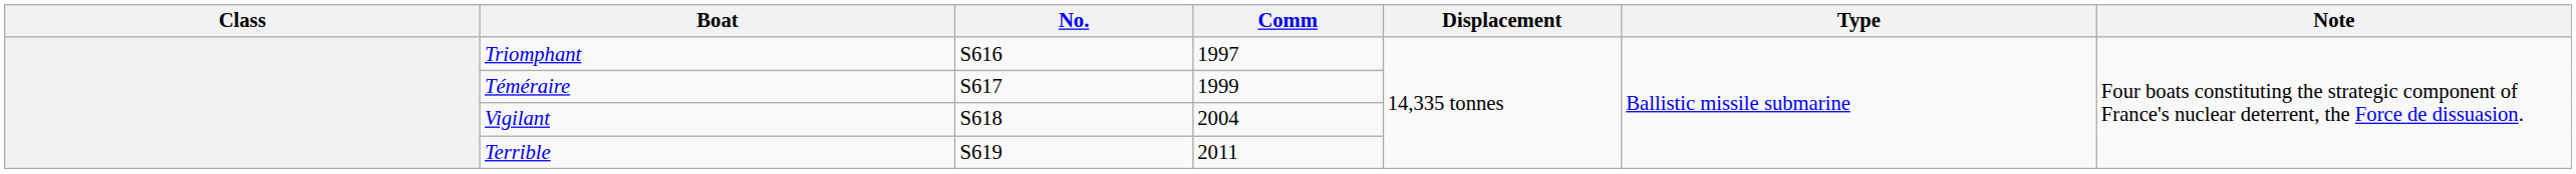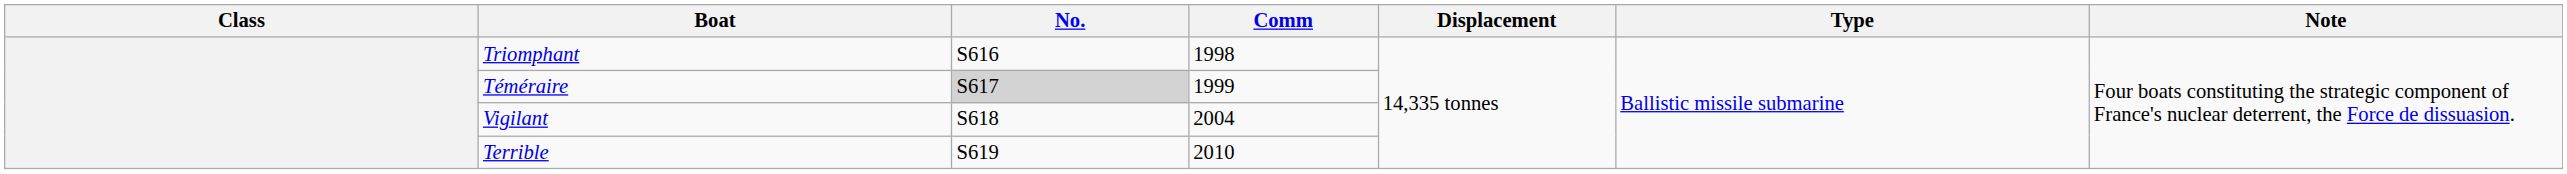Triomphant | Comm: 1997 -> 1998
Téméraire | No.: no background -> lightgrey background
Terrible | Comm: 2011 -> 2010
